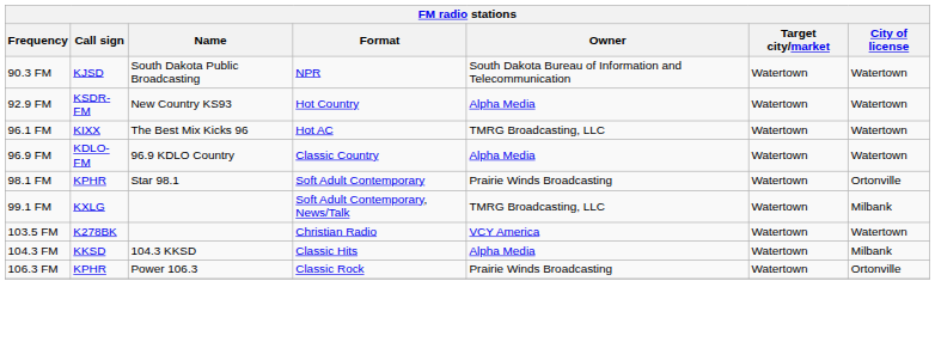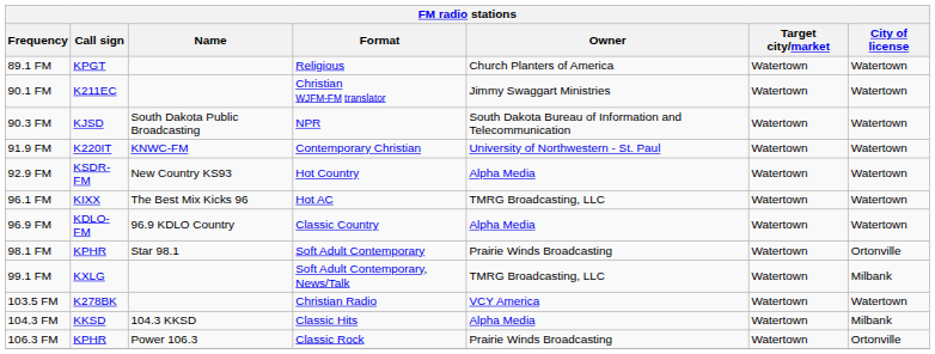+ row: 89.1 FM | KPGT | Religious | Church Planters of America | Watertown | Watertown
+ row: 90.1 FM | K211EC | Christian WJFM-FM translator | Jimmy Swaggart Ministries | Watertown | Watertown
+ row: 91.9 FM | K220IT | KNWC-FM | Contemporary Christian | University of Northwestern - St. Paul | Watertown | Watertown
